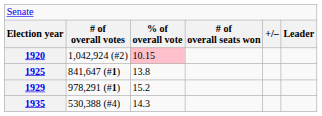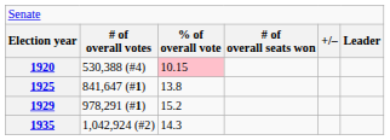1920 | column 2: 1,042,924 (#2) -> 530,388 (#4)
1935 | column 2: 530,388 (#4) -> 1,042,924 (#2)
